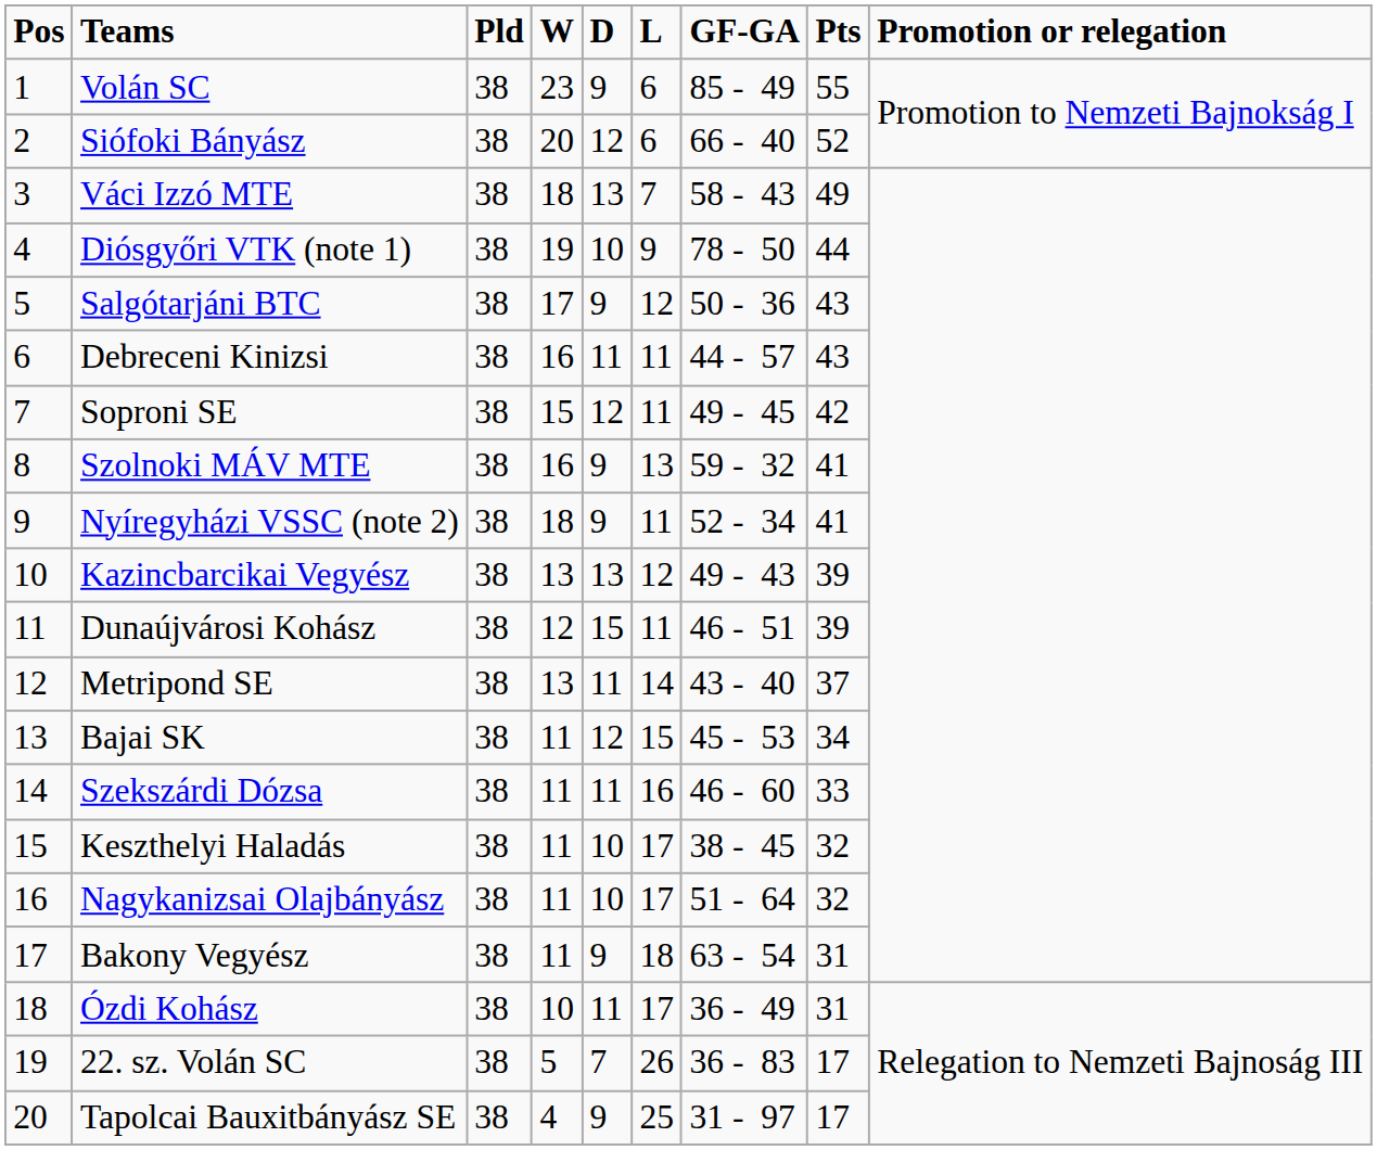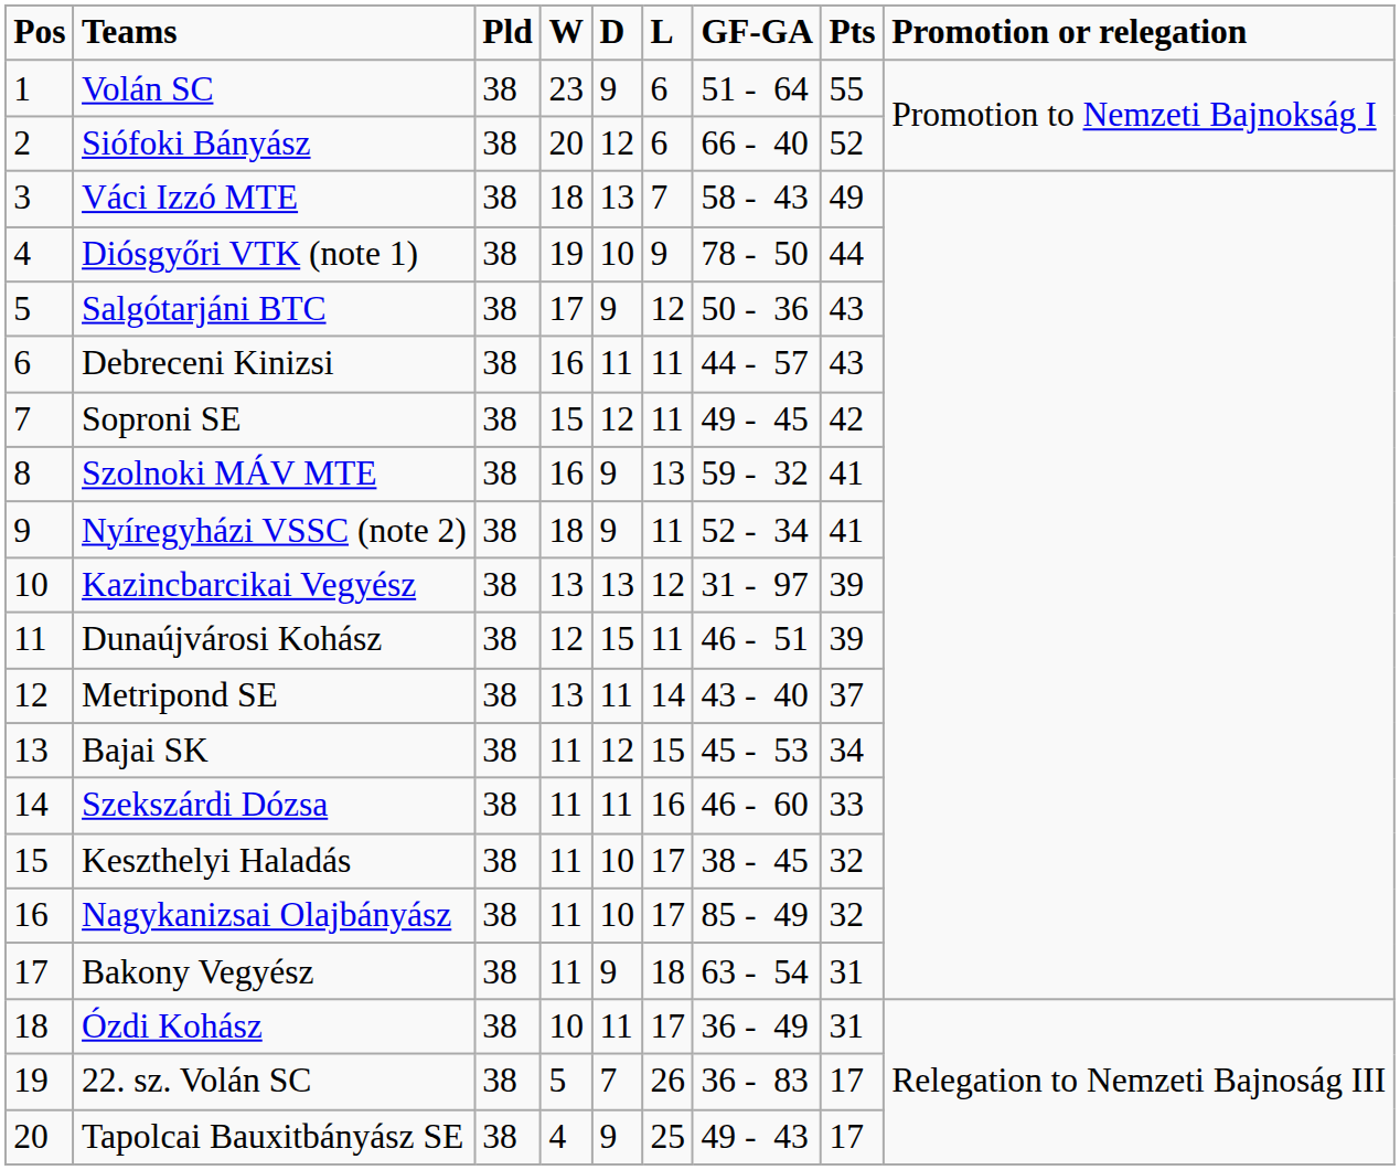Volán SC | GF-GA: 85 - 49 -> 51 - 64
Kazincbarcikai Vegyész | GF-GA: 49 - 43 -> 31 - 97
Nagykanizsai Olajbányász | GF-GA: 51 - 64 -> 85 - 49
Tapolcai Bauxitbányász SE | GF-GA: 31 - 97 -> 49 - 43
